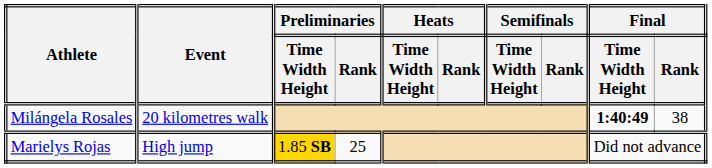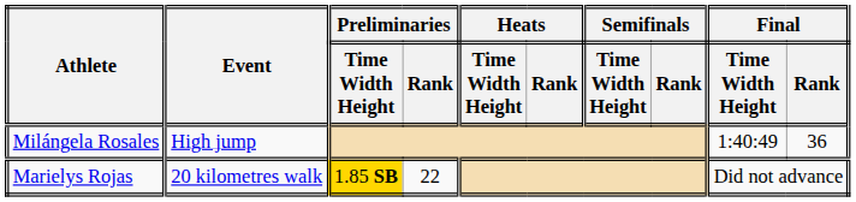Milángela Rosales | Event: 20 kilometres walk -> High jump
Milángela Rosales | Final / Time Width Height: bold -> normal
Milángela Rosales | Final / Rank: 38 -> 36
Marielys Rojas | Event: High jump -> 20 kilometres walk
Marielys Rojas | Preliminaries / Rank: 25 -> 22
